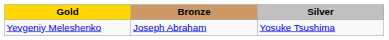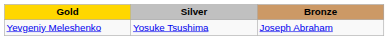columns swapped: Silver <-> Bronze
